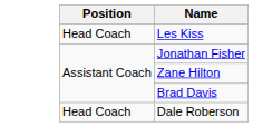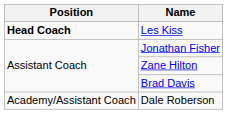Les Kiss | Position: normal -> bold
Dale Roberson | Position: Head Coach -> Academy/Assistant Coach
